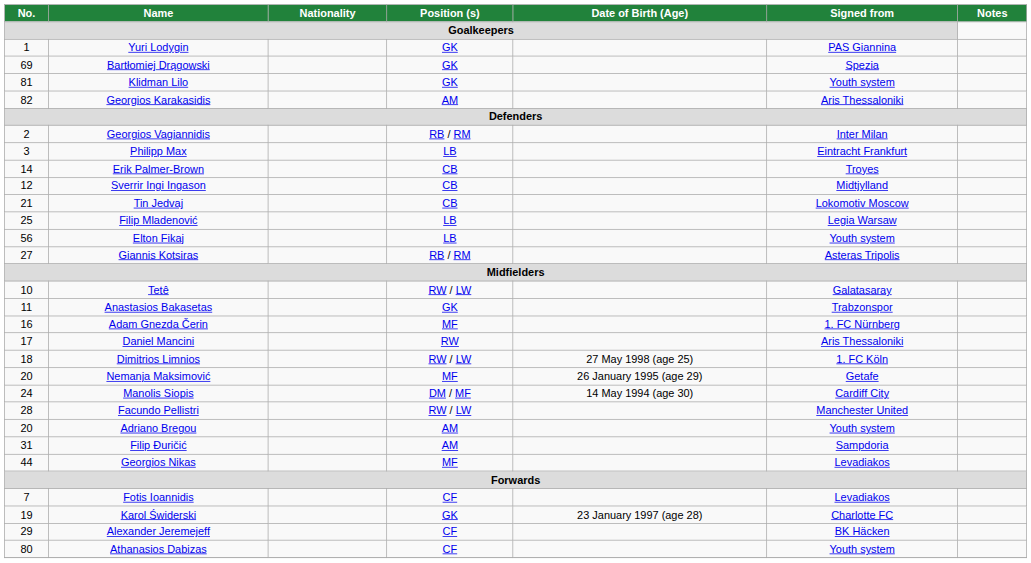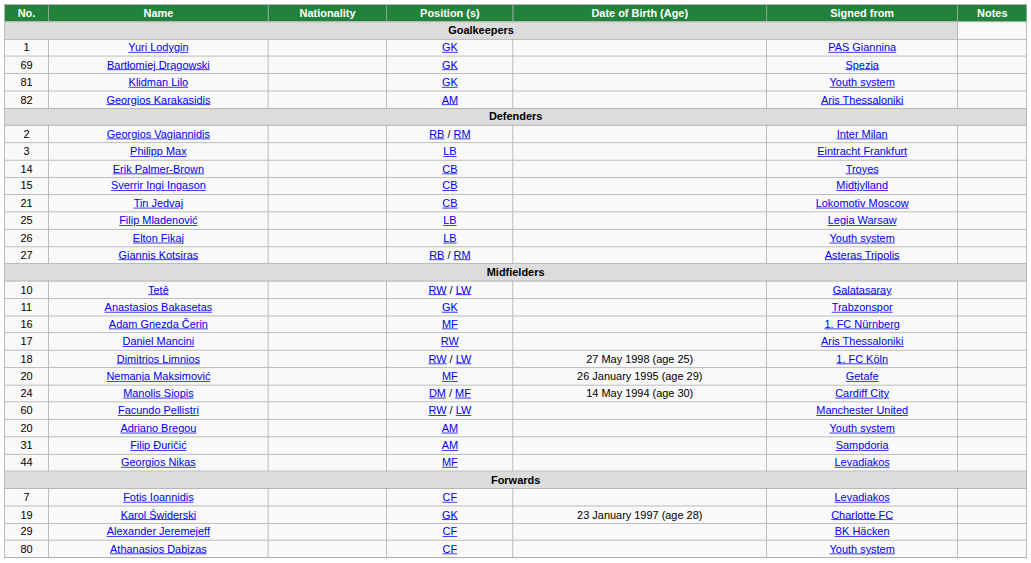Sverrir Ingi Ingason | No. / Goalkeepers: 12 -> 15
Elton Fikaj | No. / Goalkeepers: 56 -> 26
Facundo Pellistri | No. / Goalkeepers: 28 -> 60
